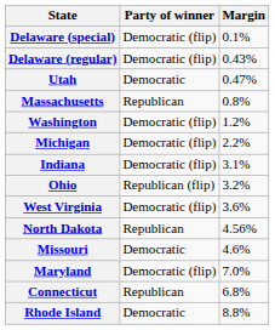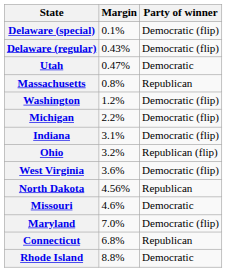columns swapped: Party of winner <-> Margin
